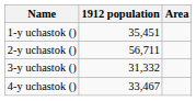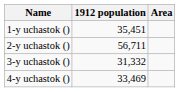4-y uchastok () | 1912 population: 33,467 -> 33,469
